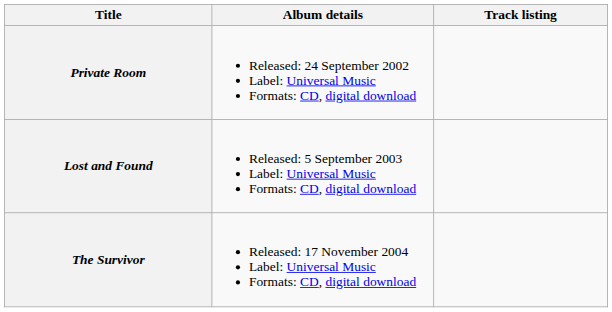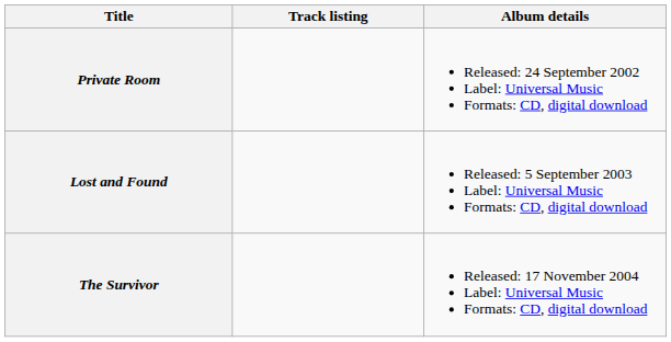columns swapped: Album details <-> Track listing
